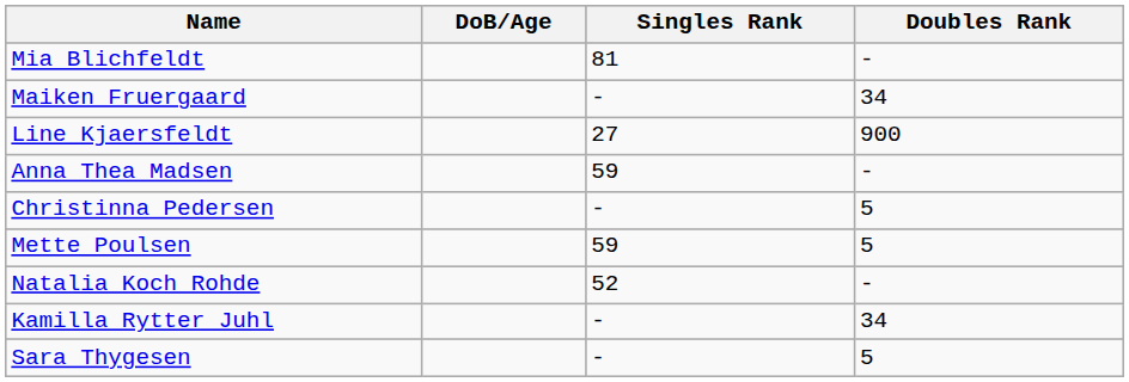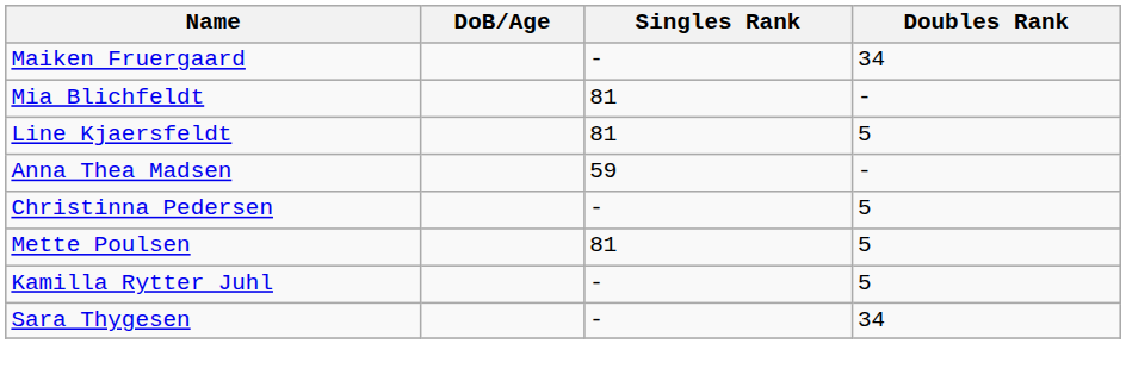rows swapped: Mia Blichfeldt <-> Maiken Fruergaard
Line Kjaersfeldt | Singles Rank: 27 -> 81
Line Kjaersfeldt | Doubles Rank: 900 -> 5
Mette Poulsen | Singles Rank: 59 -> 81
- row: Natalia Koch Rohde | 52 | -
Kamilla Rytter Juhl | Doubles Rank: 34 -> 5
Sara Thygesen | Doubles Rank: 5 -> 34
